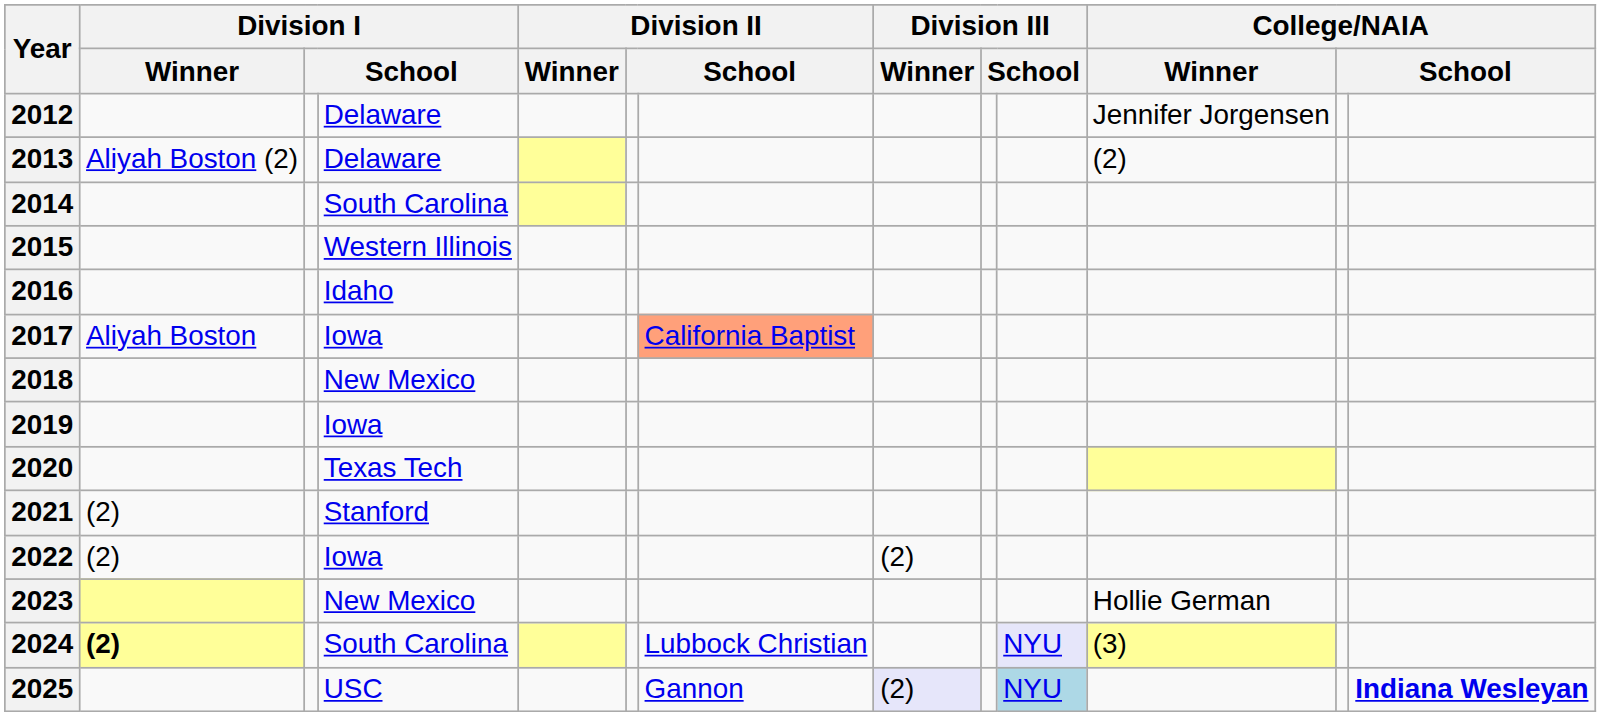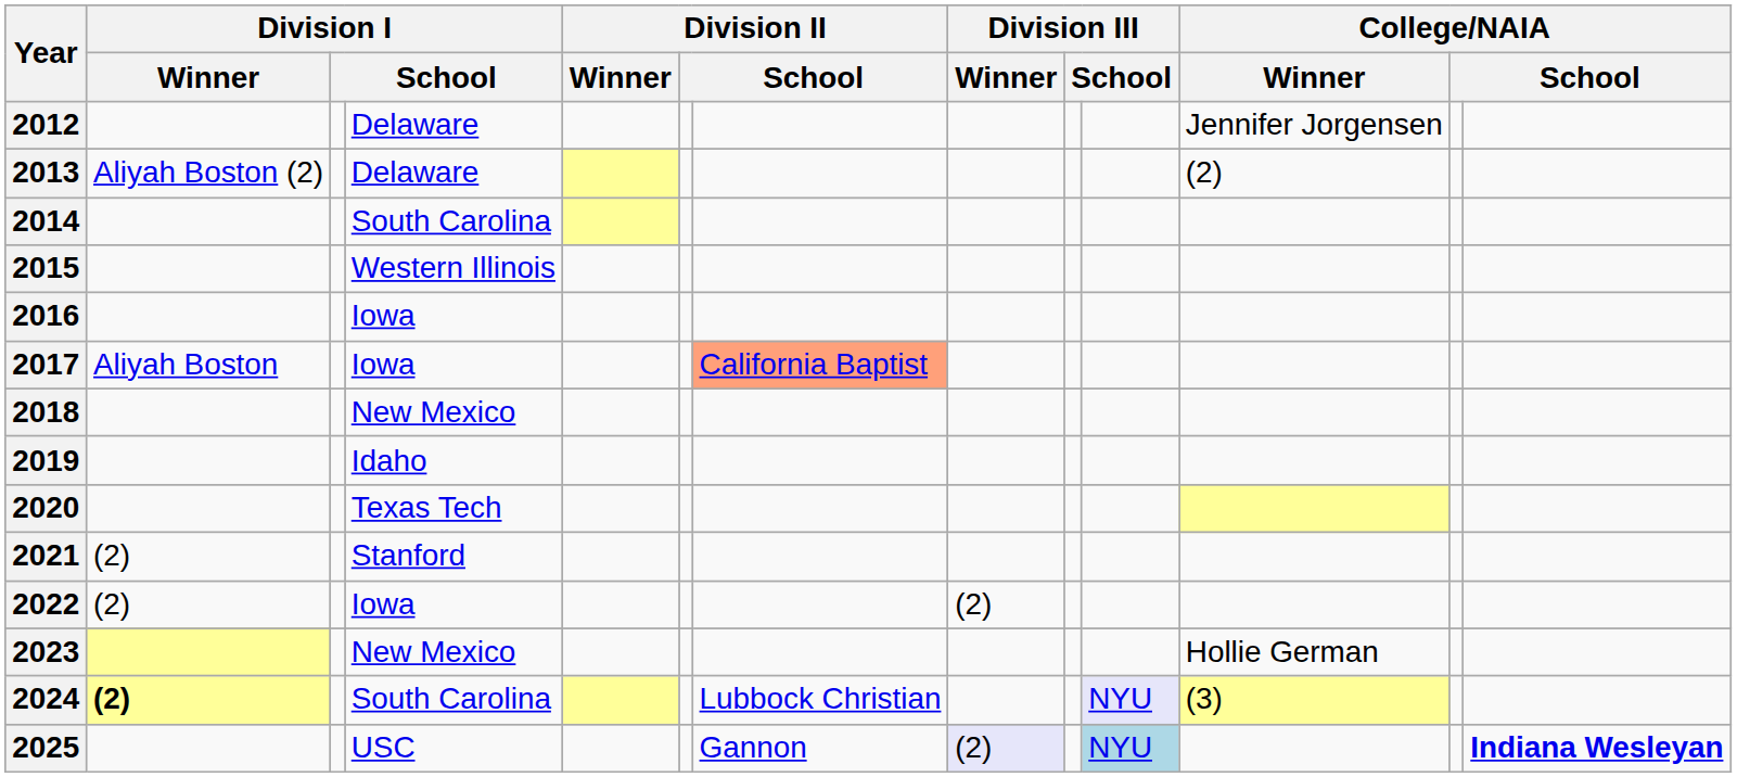2016 | column 4: Idaho -> Iowa
2019 | column 4: Iowa -> Idaho
